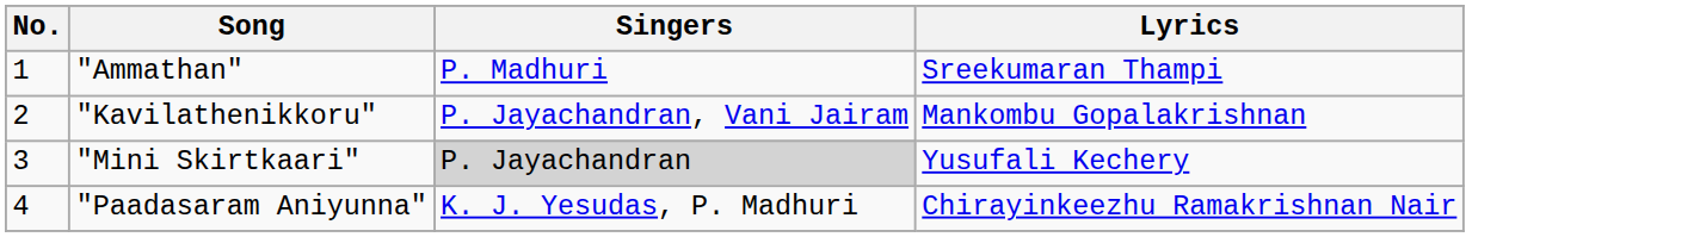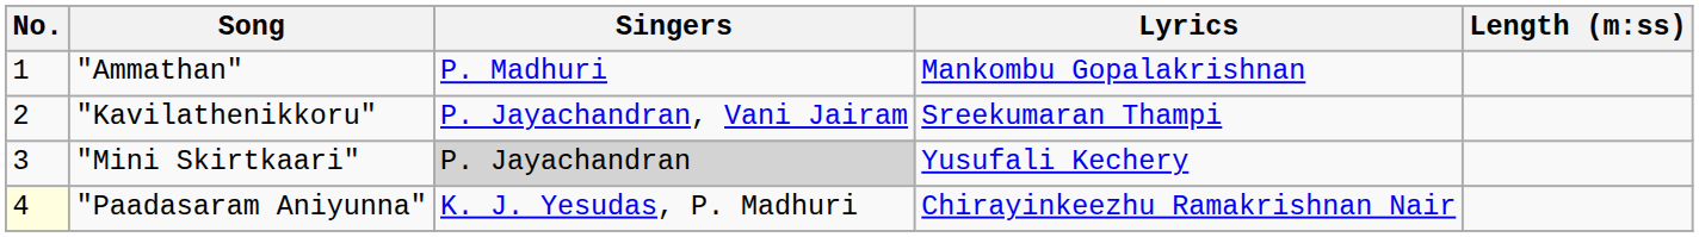+ column: Length (m:ss)
"Ammathan" | Lyrics: Sreekumaran Thampi -> Mankombu Gopalakrishnan
"Kavilathenikkoru" | Lyrics: Mankombu Gopalakrishnan -> Sreekumaran Thampi
"Paadasaram Aniyunna" | No.: no background -> lightyellow background
